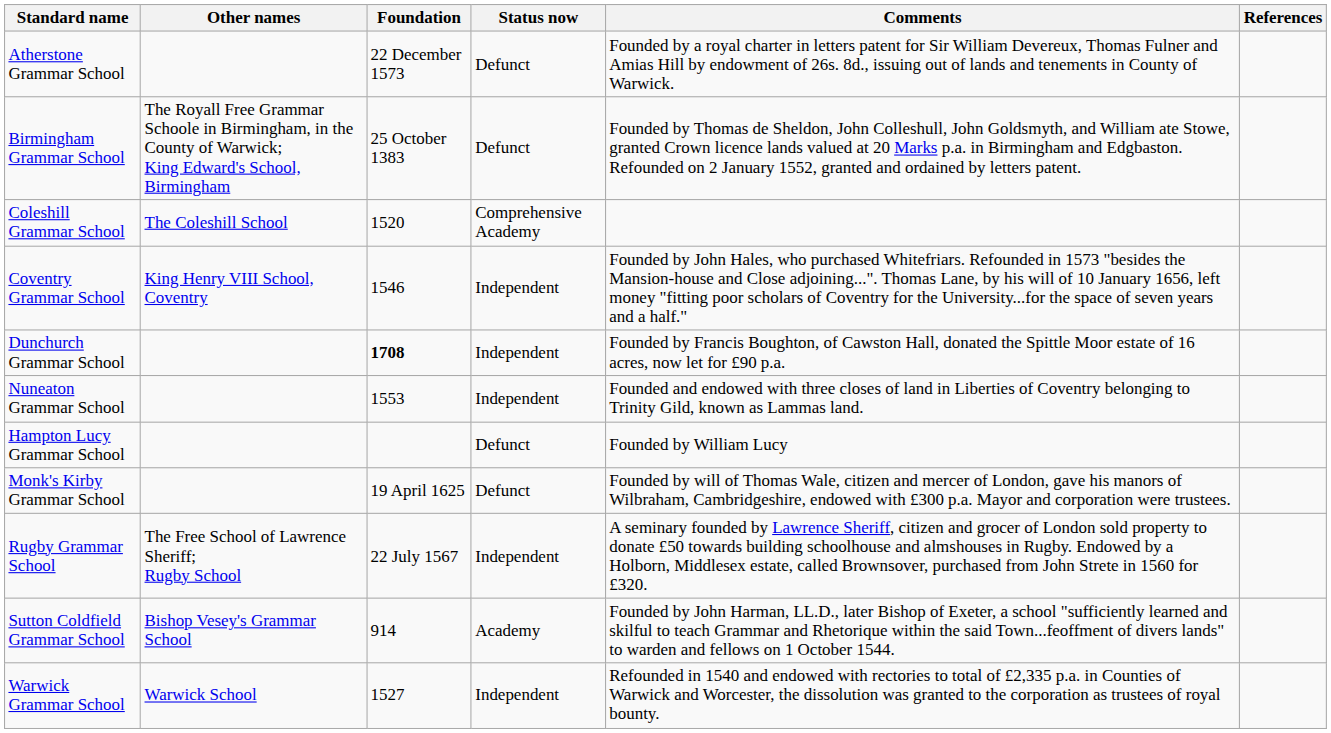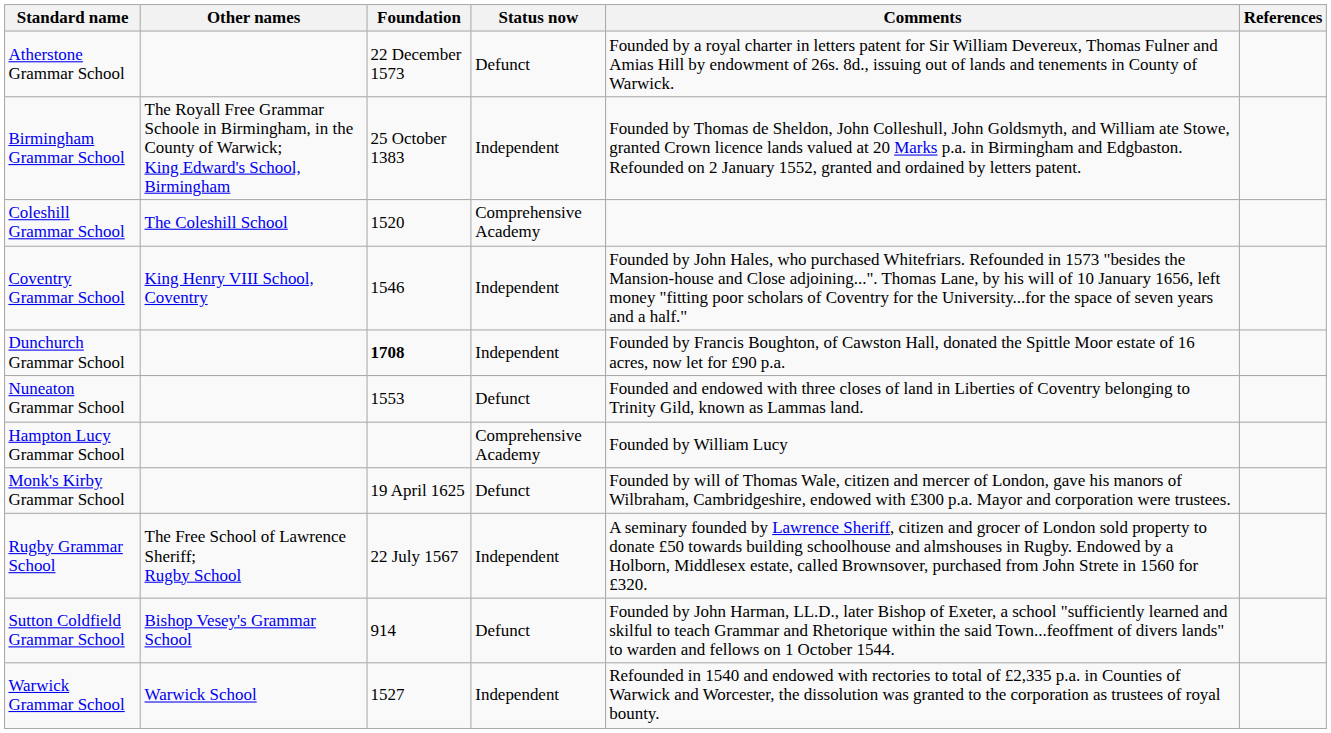Birmingham Grammar School | Status now: Defunct -> Independent
Nuneaton Grammar School | Status now: Independent -> Defunct
Hampton Lucy Grammar School | Status now: Defunct -> Comprehensive Academy
Sutton Coldfield Grammar School | Status now: Academy -> Defunct
